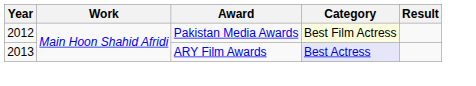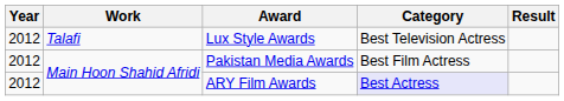+ row: 2012 | Talafi | Lux Style Awards | Best Television Actress
Pakistan Media Awards | Category: lightyellow background -> no background
ARY Film Awards | Year: 2013 -> 2012
